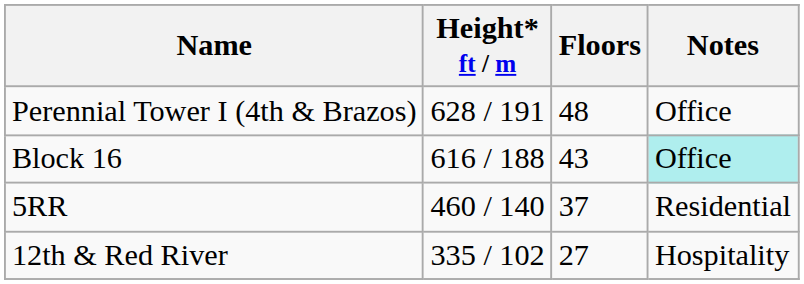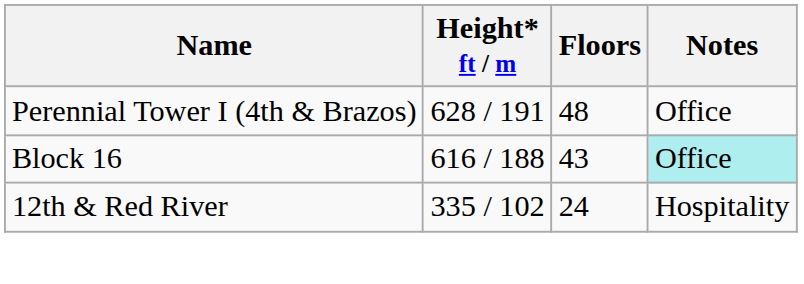- row: 5RR | 460 / 140 | 37 | Residential
12th & Red River | Floors: 27 -> 24
